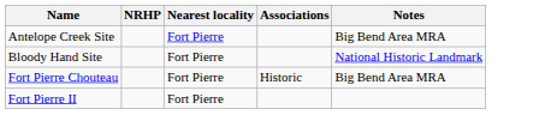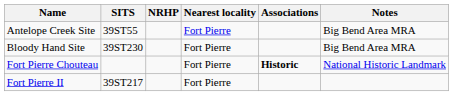+ column: SITS | 39ST55 | 39ST230 | 39ST217
Bloody Hand Site | Notes: National Historic Landmark -> Big Bend Area MRA
Fort Pierre Chouteau | Associations: normal -> bold
Fort Pierre Chouteau | Notes: Big Bend Area MRA -> National Historic Landmark
